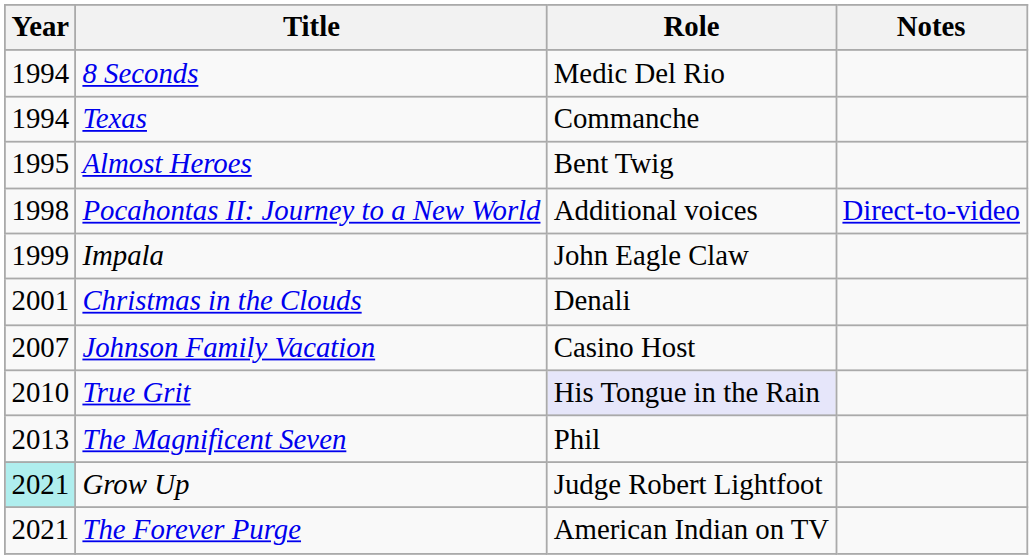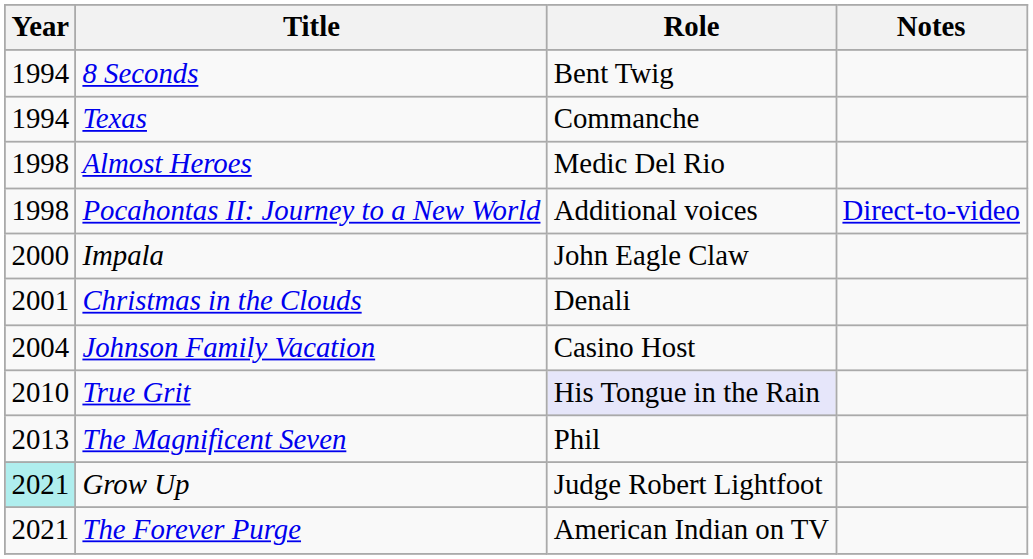8 Seconds | Role: Medic Del Rio -> Bent Twig
Almost Heroes | Year: 1995 -> 1998
Almost Heroes | Role: Bent Twig -> Medic Del Rio
Impala | Year: 1999 -> 2000
Johnson Family Vacation | Year: 2007 -> 2004
